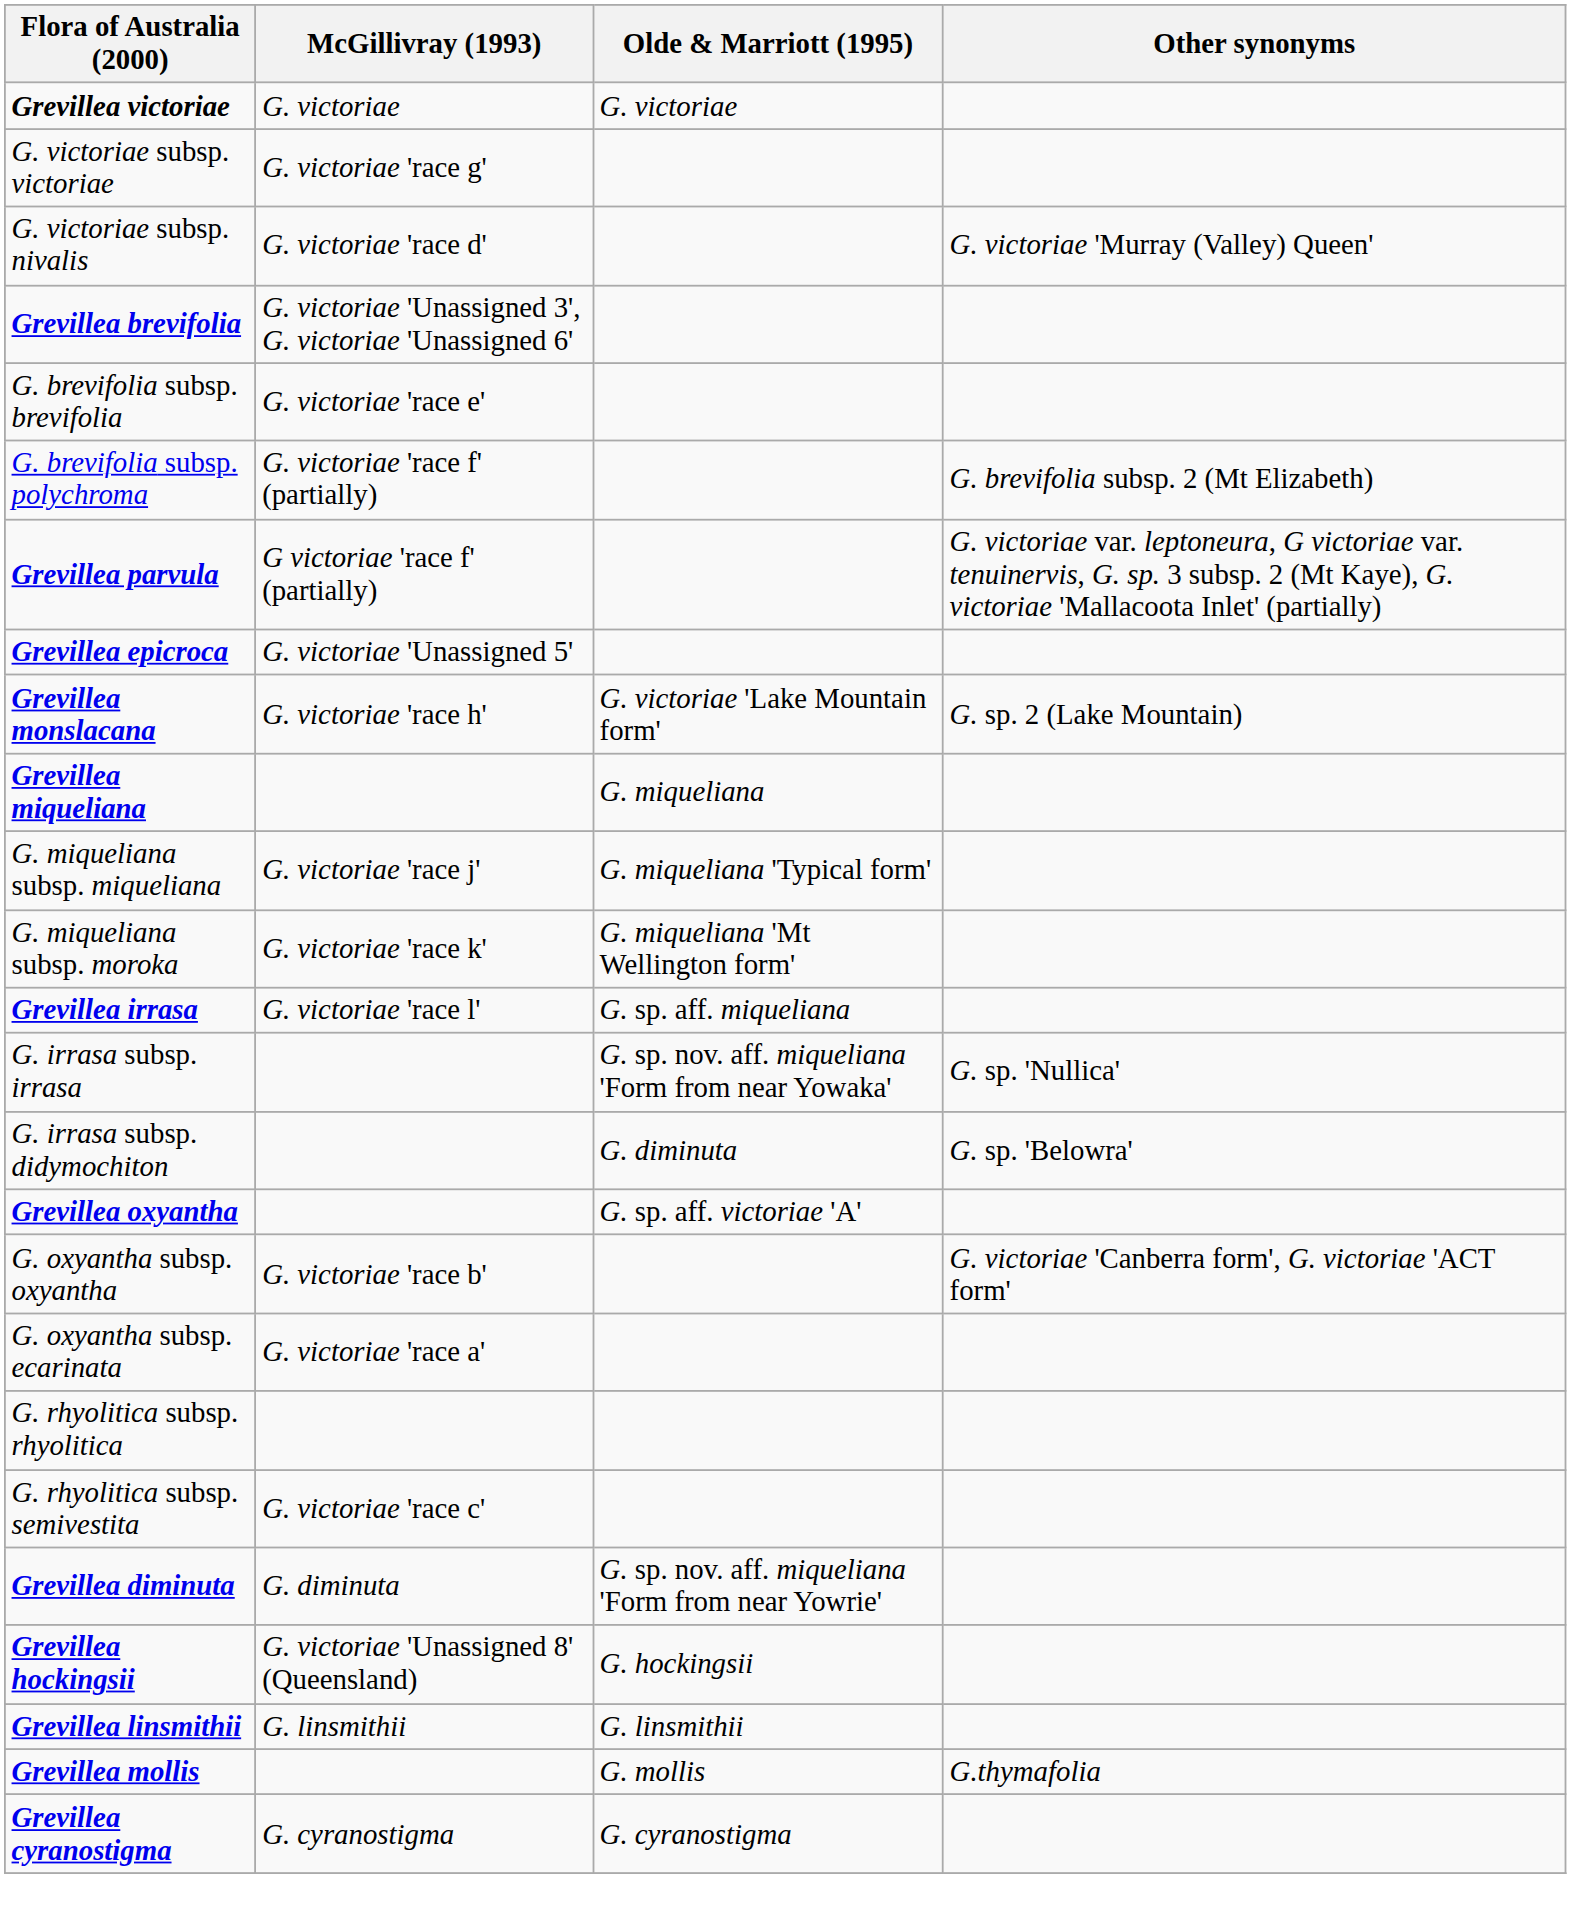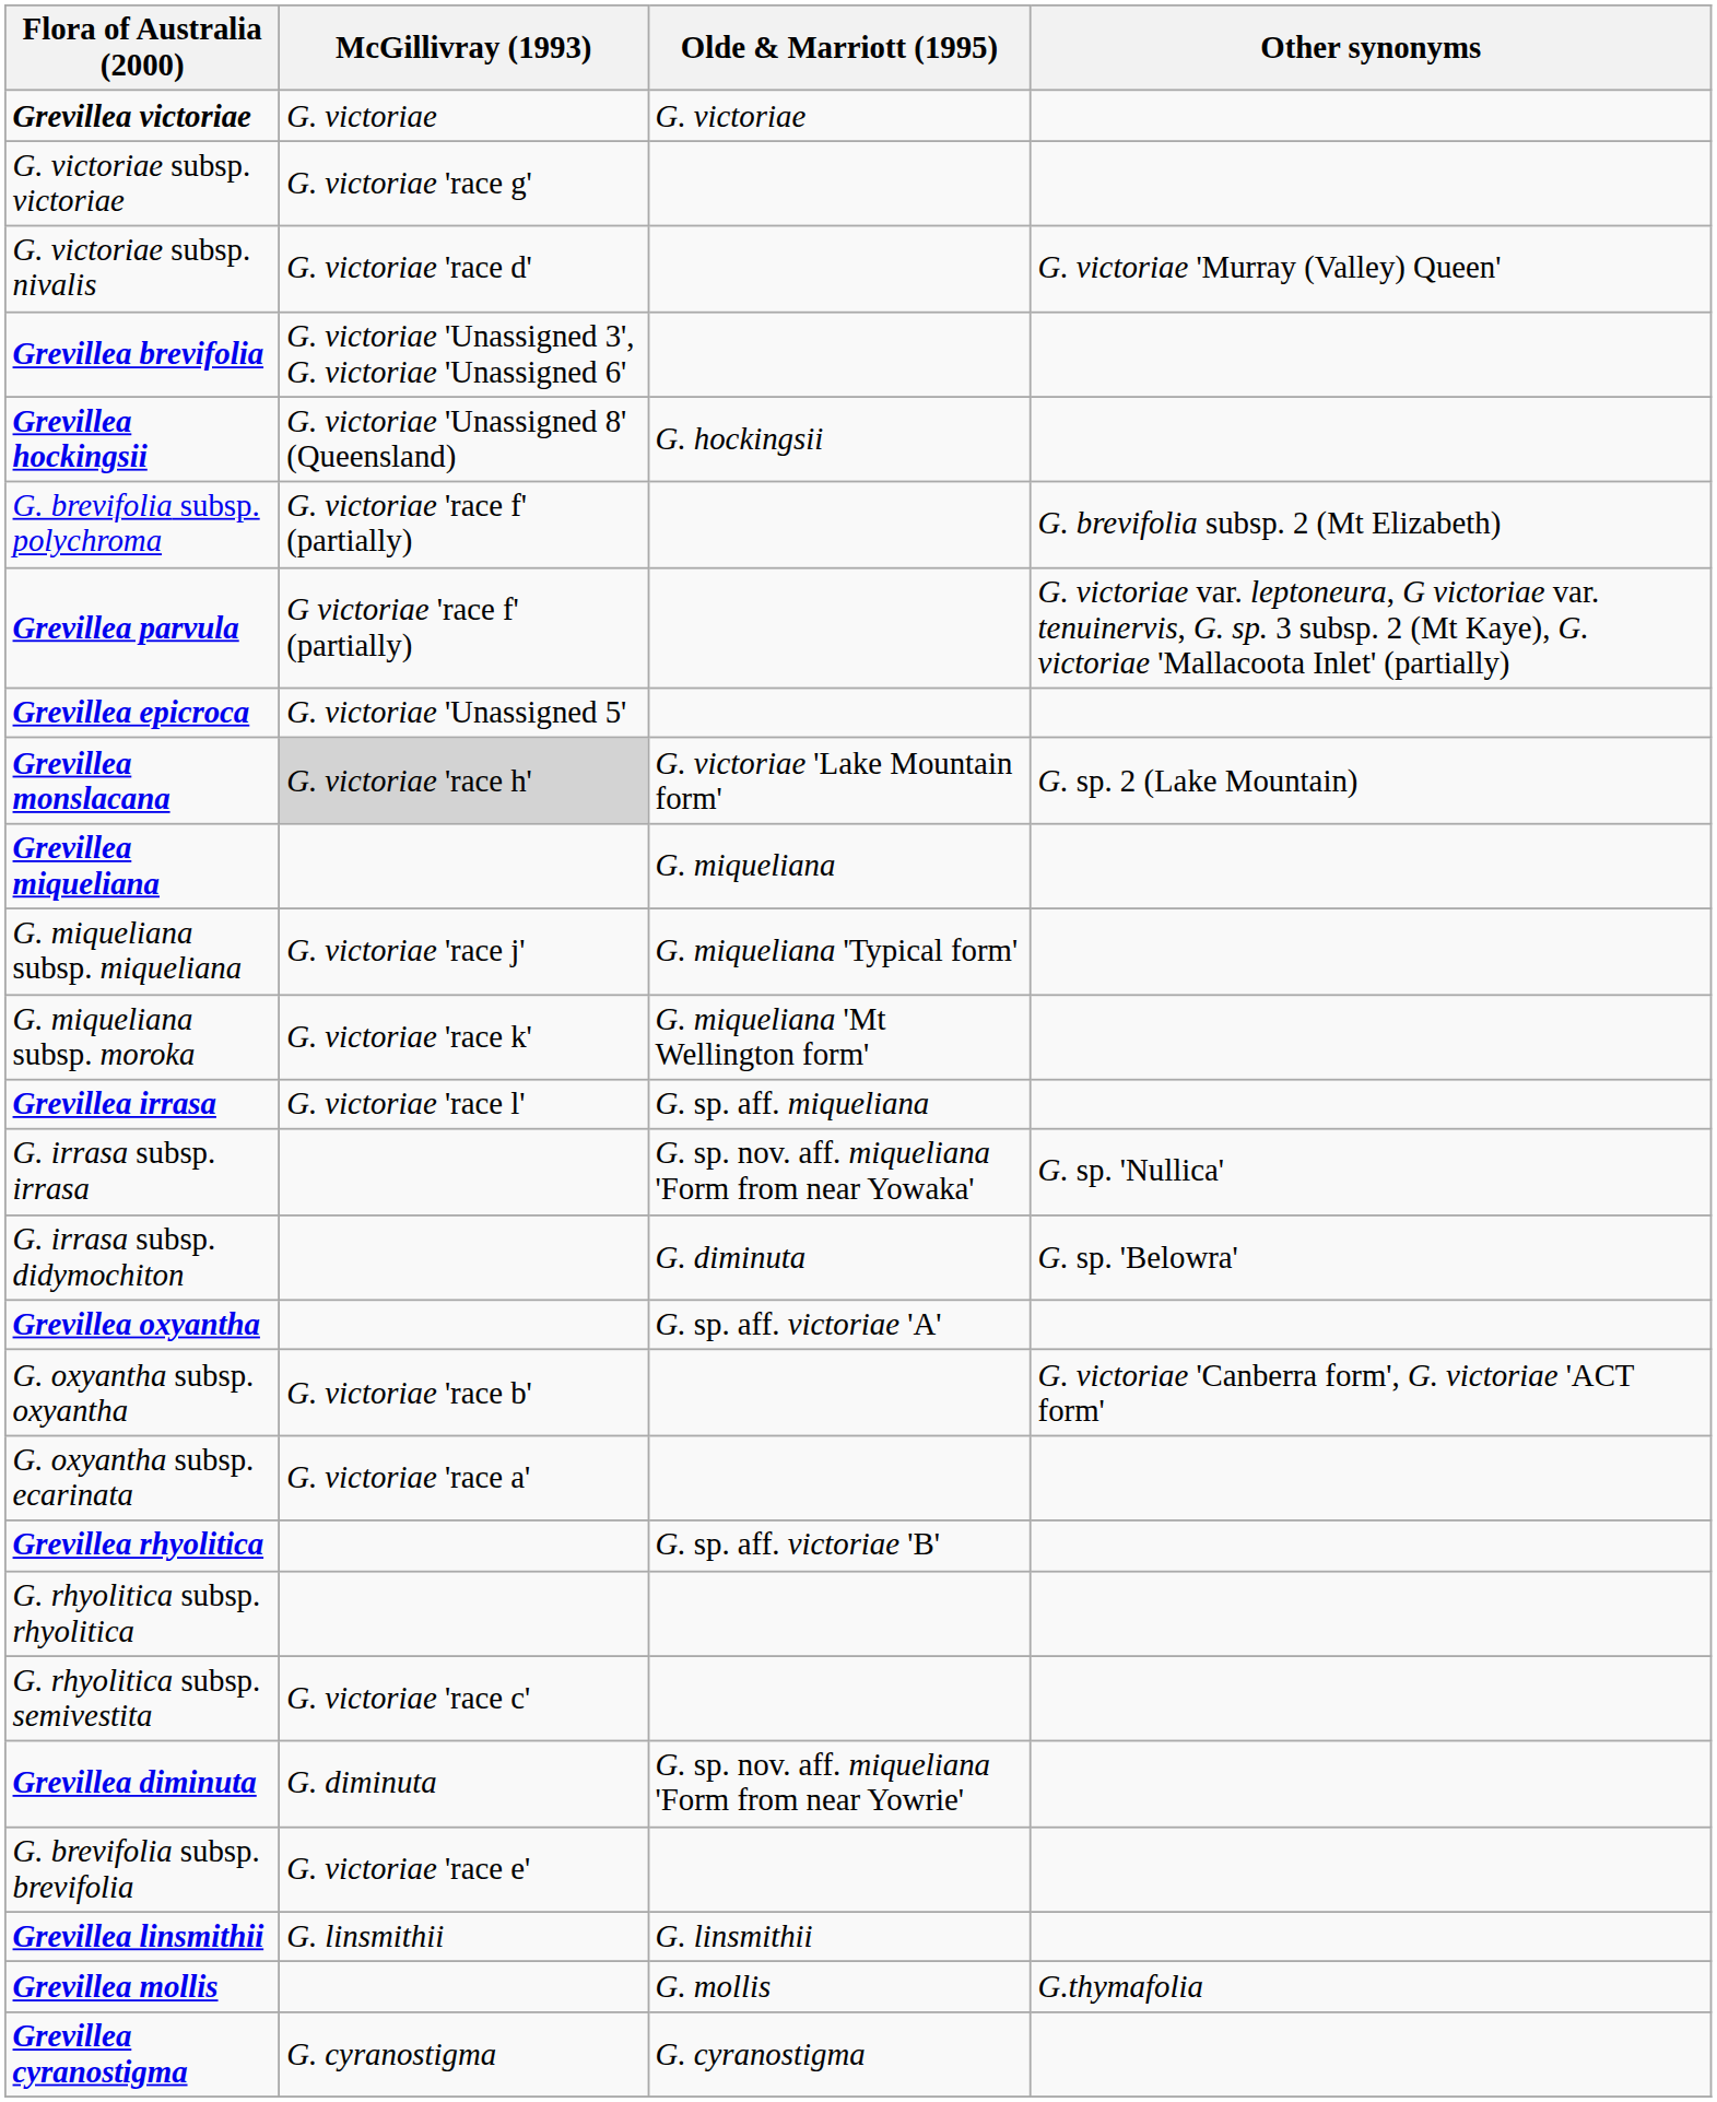rows swapped: G. brevifolia subsp. brevifolia <-> Grevillea hockingsii
Grevillea monslacana | McGillivray (1993): no background -> lightgrey background
+ row: Grevillea rhyolitica | G. sp. aff. victoriae 'B'
